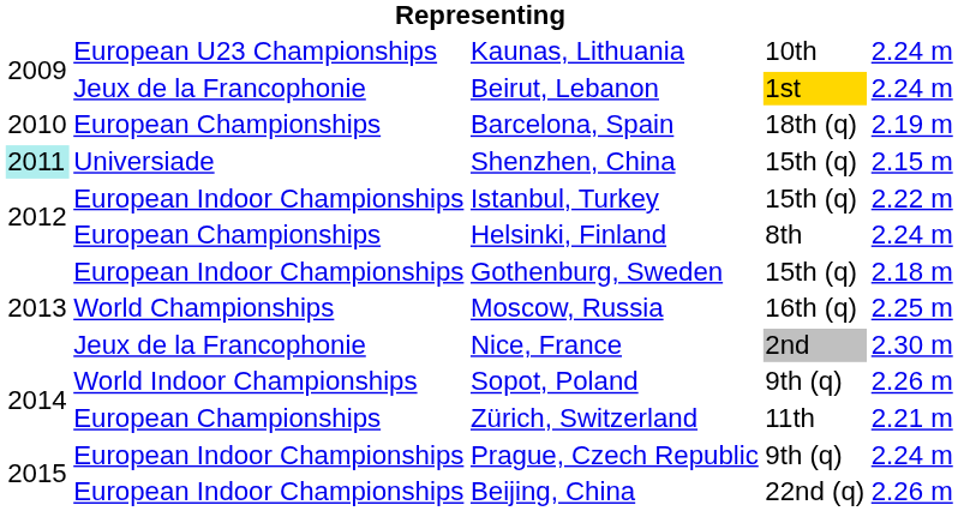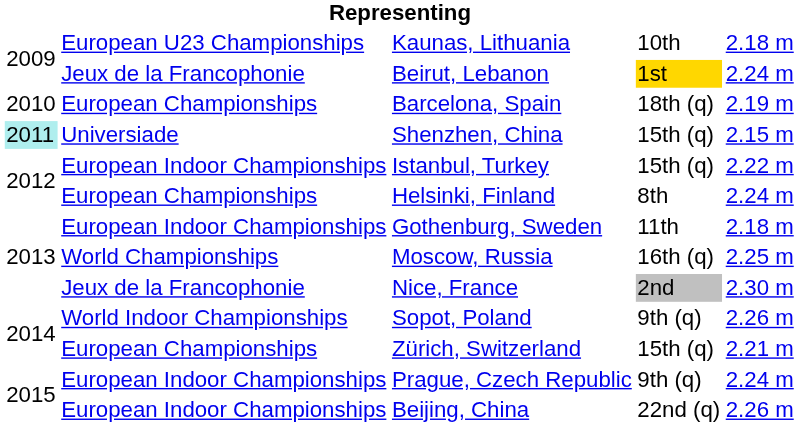Kaunas, Lithuania | column 5: 2.24 m -> 2.18 m
Gothenburg, Sweden | column 4: 15th (q) -> 11th
Zürich, Switzerland | column 4: 11th -> 15th (q)
